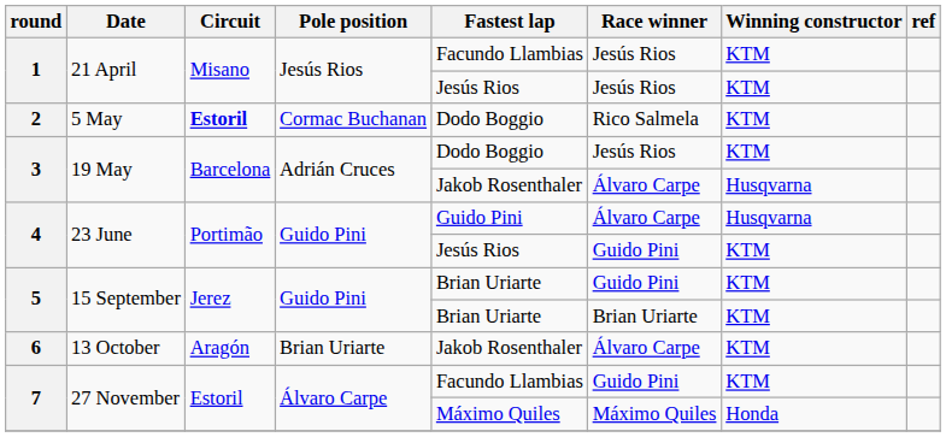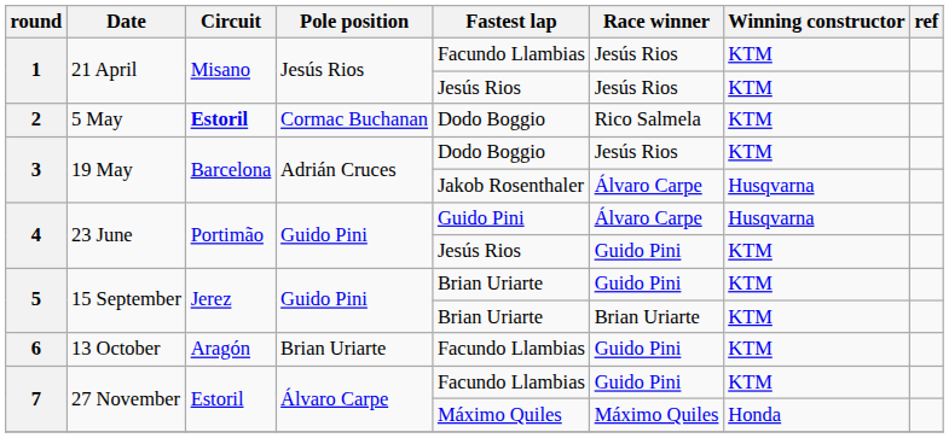6 | Fastest lap: Jakob Rosenthaler -> Facundo Llambias
6 | Race winner: Álvaro Carpe -> Guido Pini
